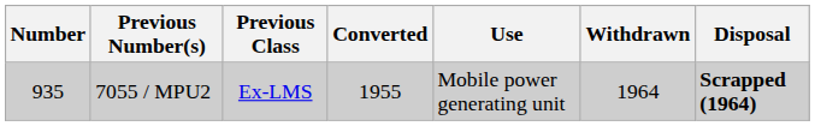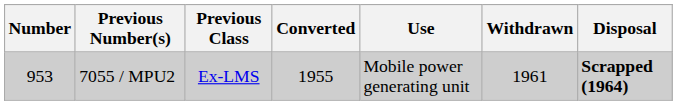7055 / MPU2 | Number: 935 -> 953
7055 / MPU2 | Withdrawn: 1964 -> 1961
